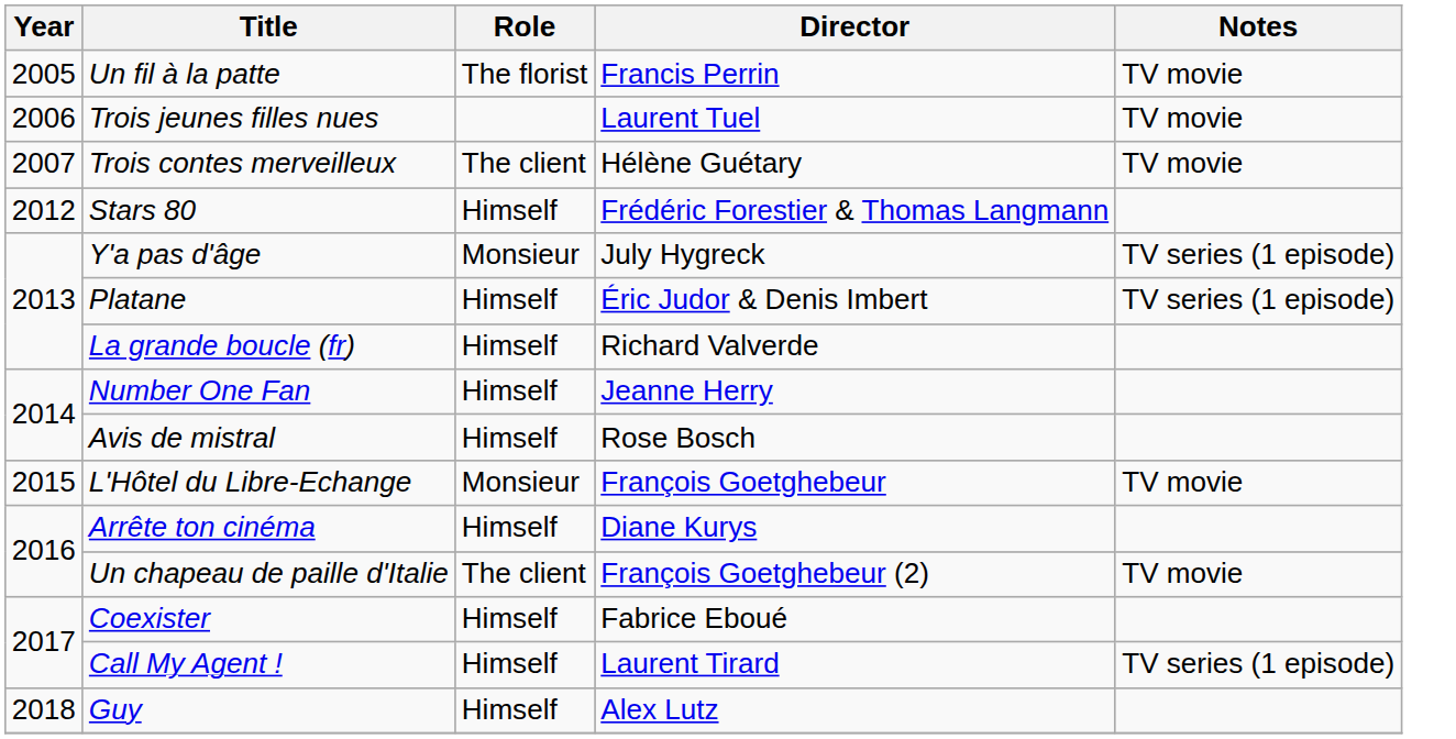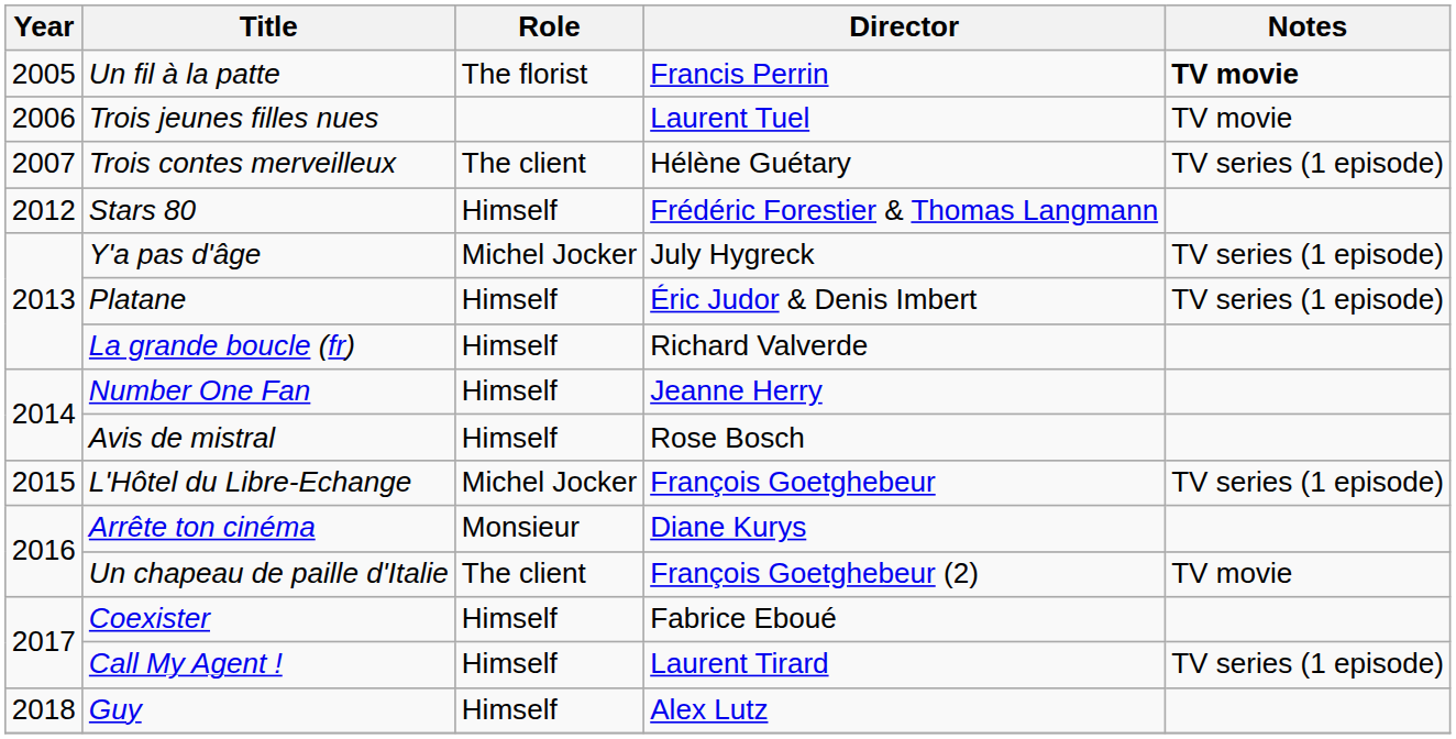Un fil à la patte | Notes: normal -> bold
Trois contes merveilleux | Notes: TV movie -> TV series (1 episode)
Y'a pas d'âge | Role: Monsieur -> Michel Jocker
L'Hôtel du Libre-Echange | Role: Monsieur -> Michel Jocker
L'Hôtel du Libre-Echange | Notes: TV movie -> TV series (1 episode)
Arrête ton cinéma | Role: Himself -> Monsieur
